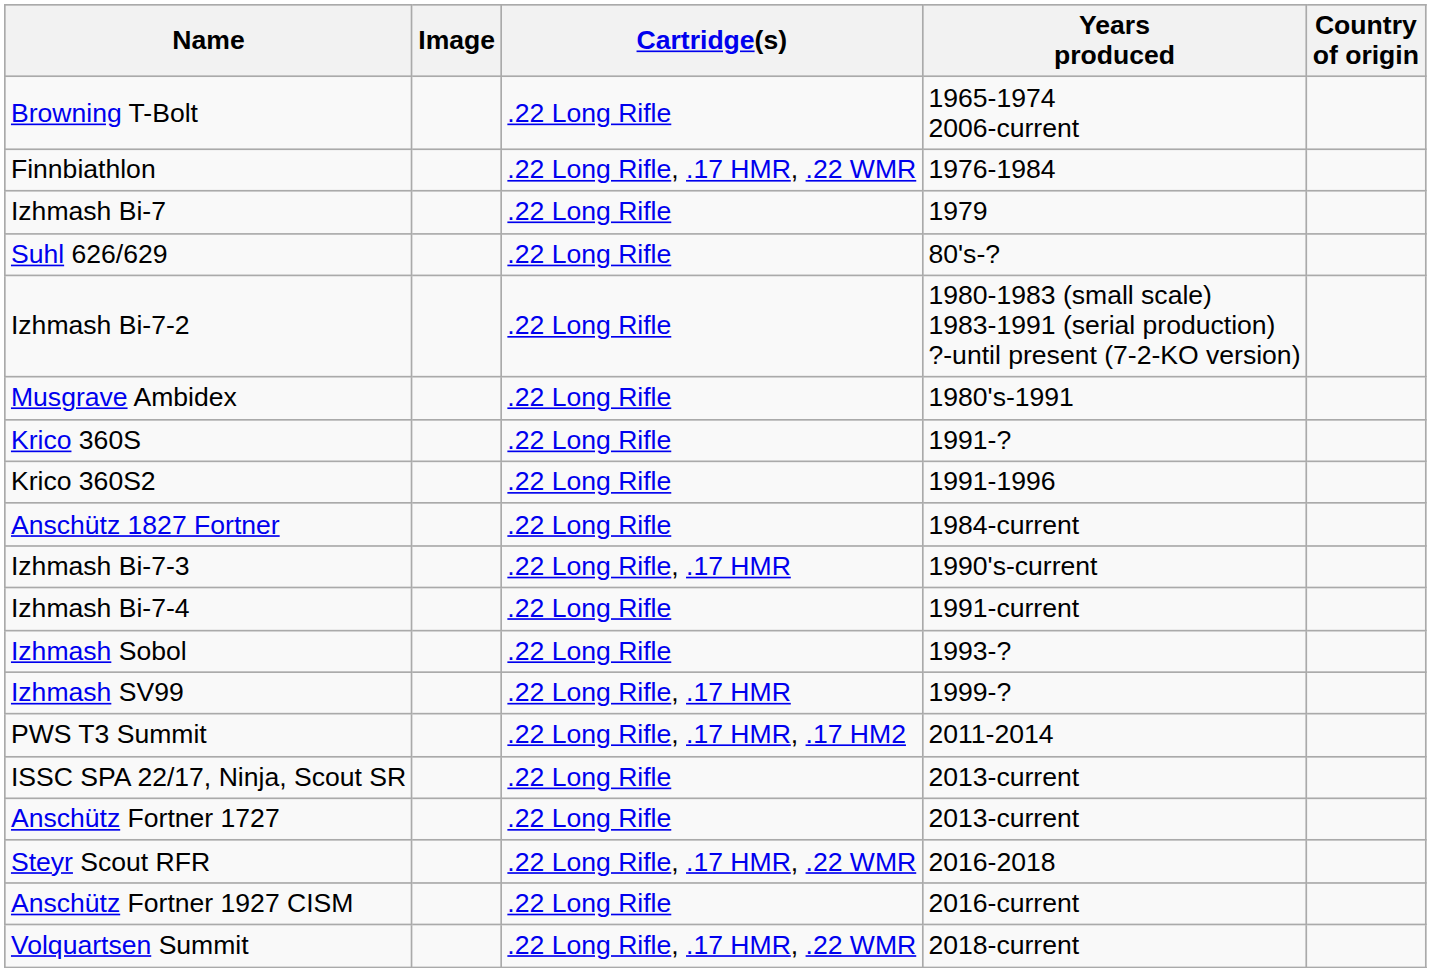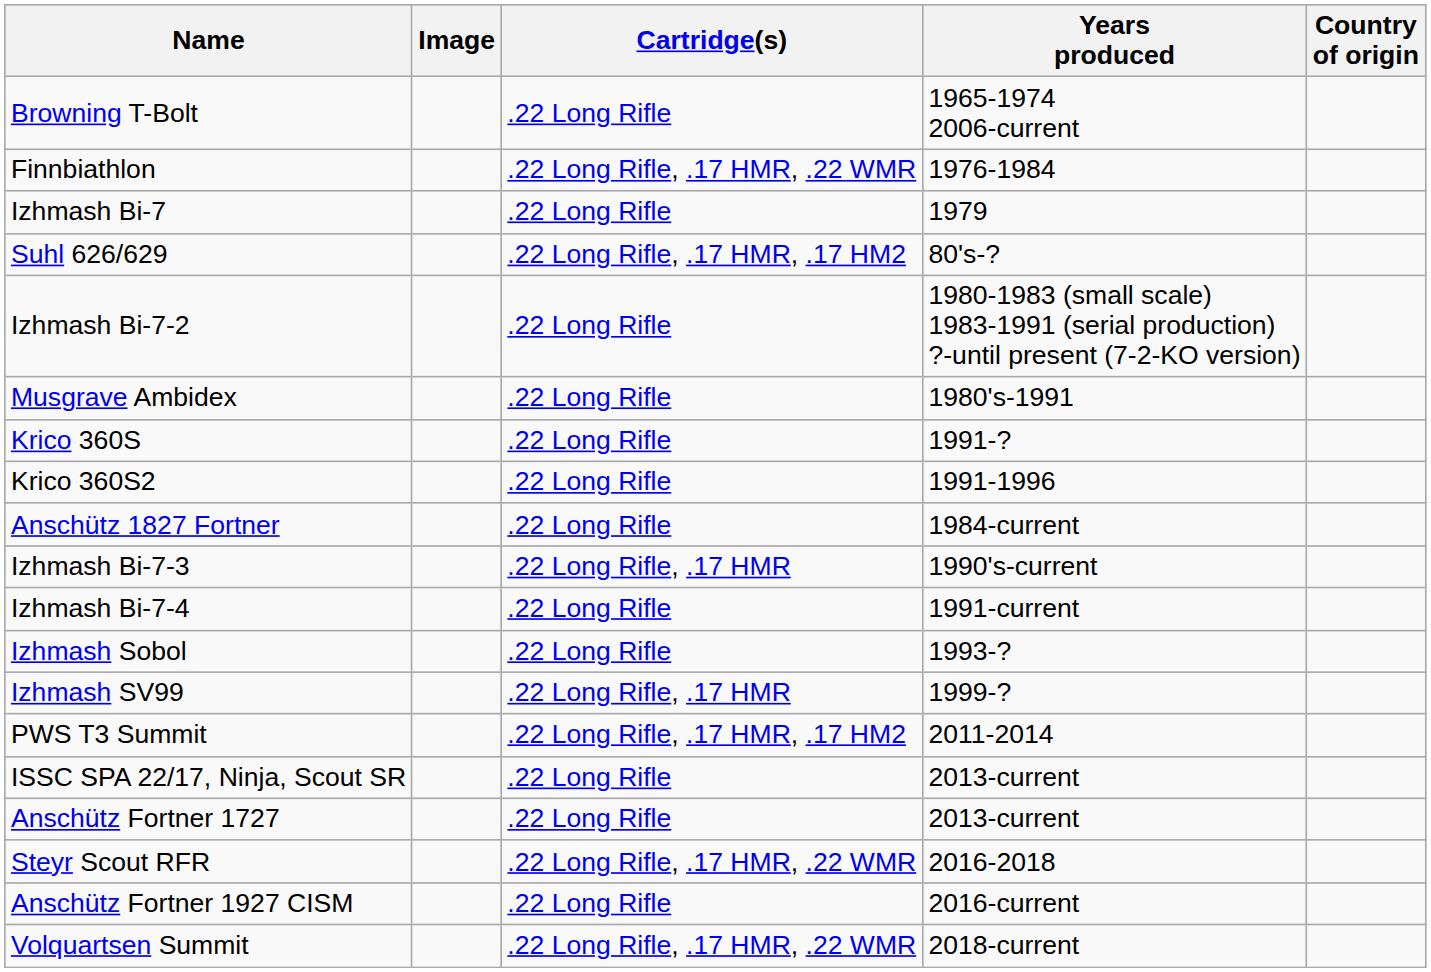Suhl 626/629 | Cartridge(s): .22 Long Rifle -> .22 Long Rifle, .17 HMR, .17 HM2
